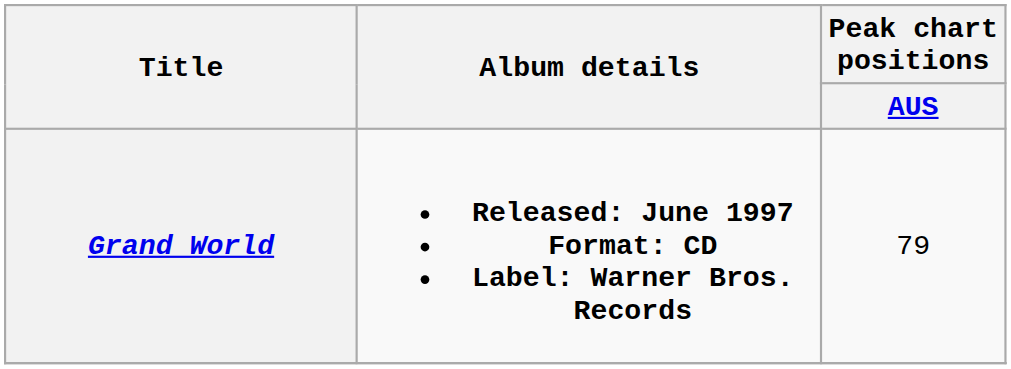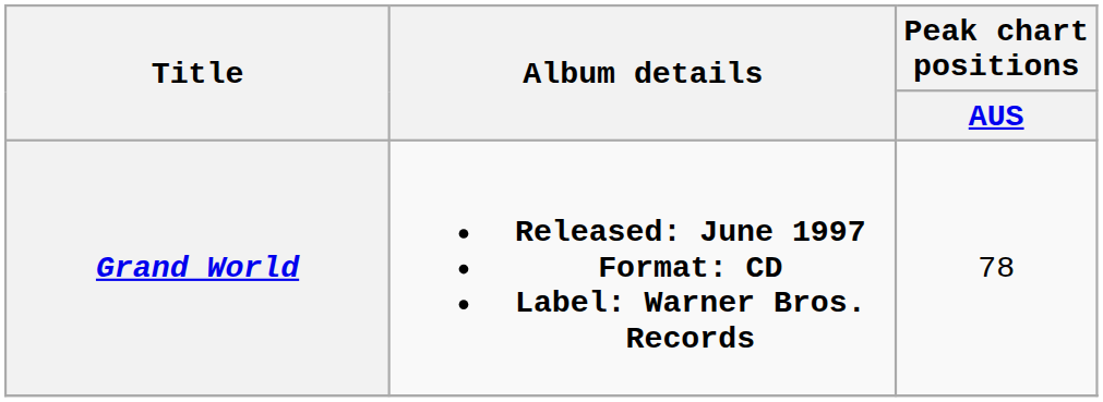Grand World | Peak chart positions / AUS: 79 -> 78
